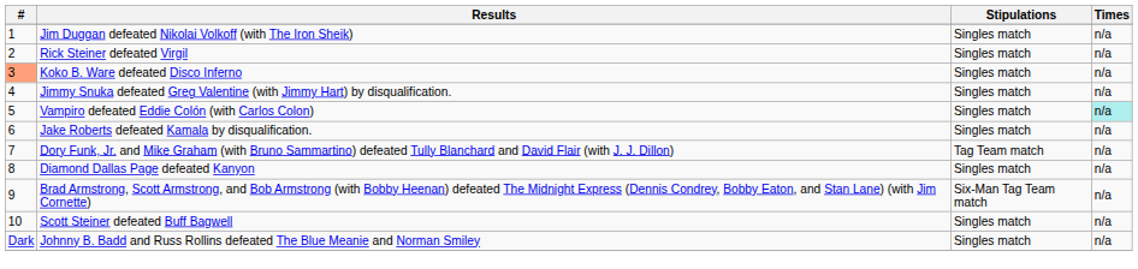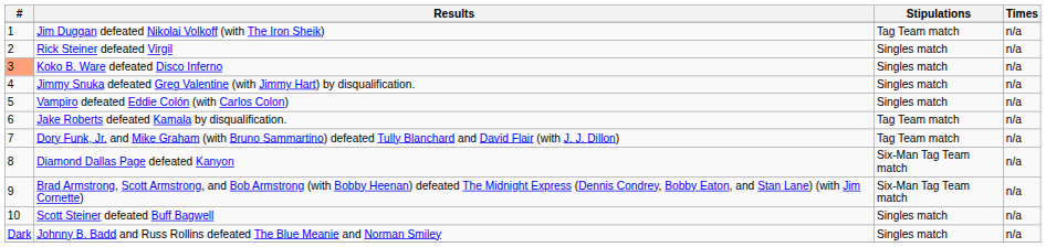Jim Duggan defeated Nikolai Volkoff (with The Iron Sheik) | Stipulations: Singles match -> Tag Team match
Vampiro defeated Eddie Colón (with Carlos Colon) | Times: paleturquoise background -> no background
Jake Roberts defeated Kamala by disqualification. | Stipulations: Singles match -> Tag Team match
Diamond Dallas Page defeated Kanyon | Stipulations: Singles match -> Six-Man Tag Team match
